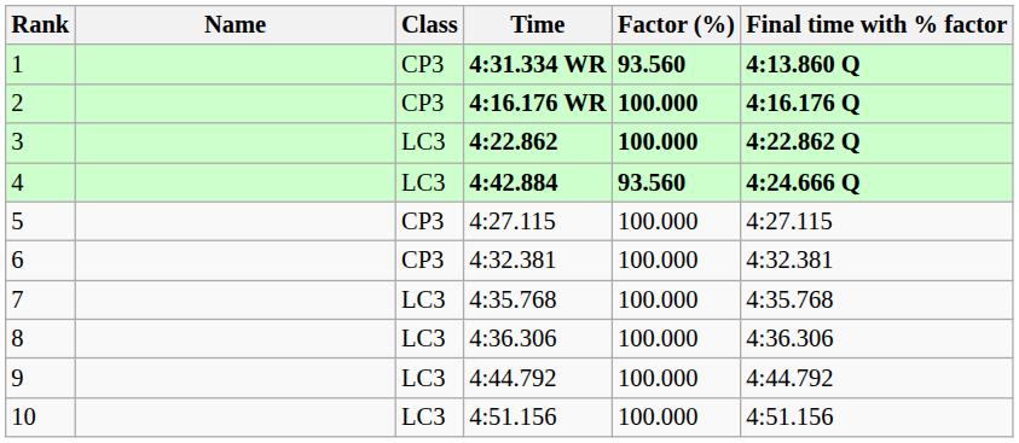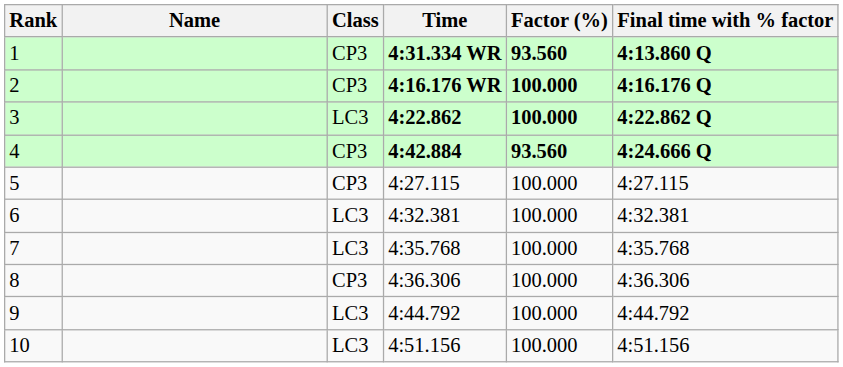4 | Class: LC3 -> CP3
6 | Class: CP3 -> LC3
8 | Class: LC3 -> CP3
